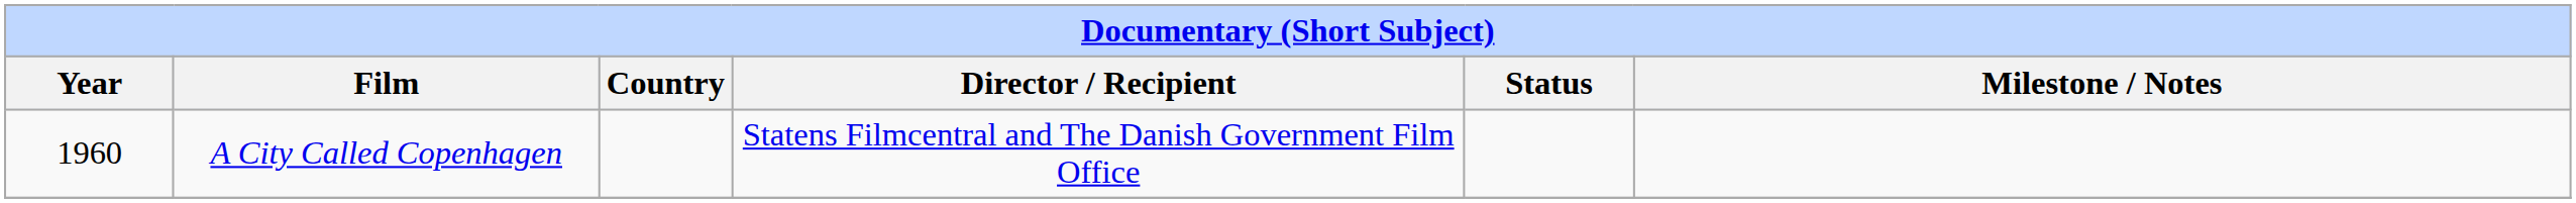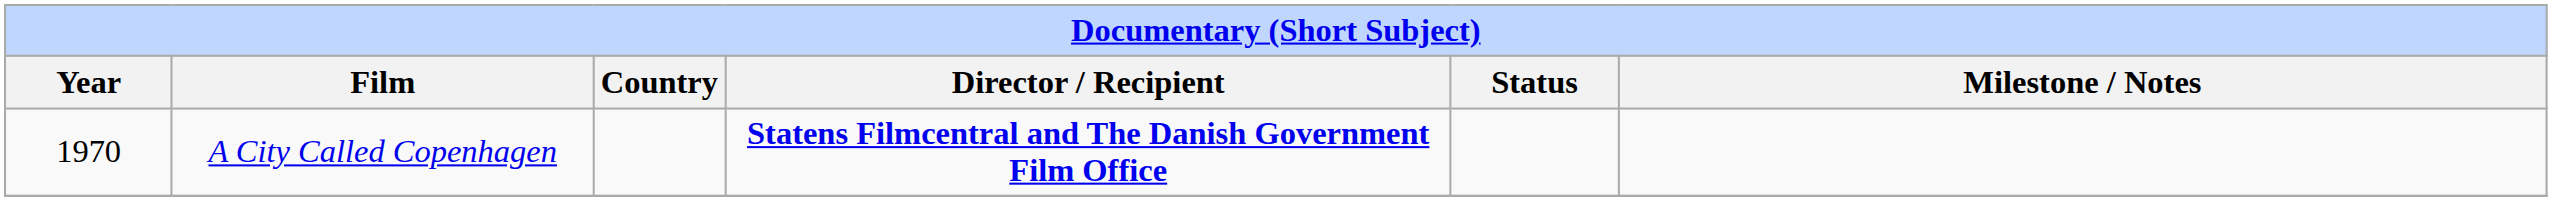A City Called Copenhagen | Year: 1960 -> 1970
A City Called Copenhagen | Director / Recipient: normal -> bold
